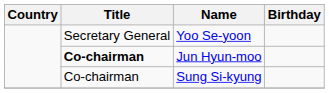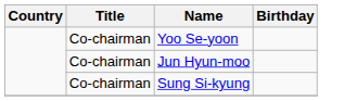Yoo Se-yoon | Title: Secretary General -> Co-chairman
Jun Hyun-moo | Title: bold -> normal
